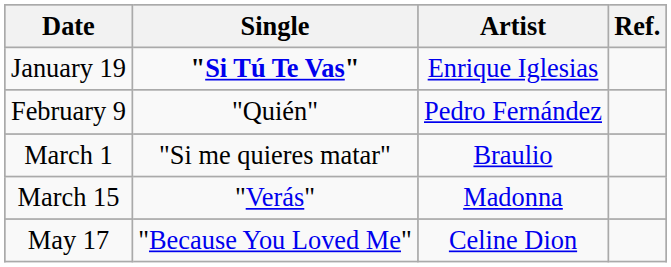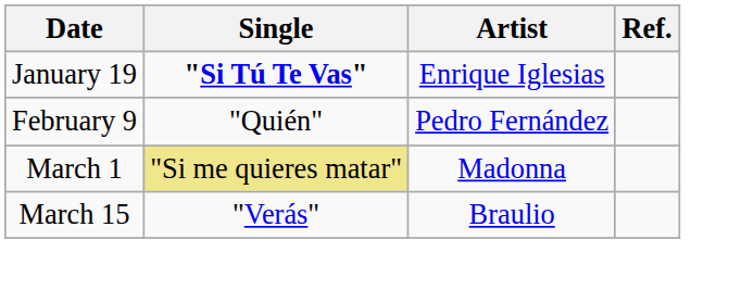March 1 | Single: no background -> khaki background
March 1 | Artist: Braulio -> Madonna
March 15 | Artist: Madonna -> Braulio
- row: May 17 | "Because You Loved Me" | Celine Dion
